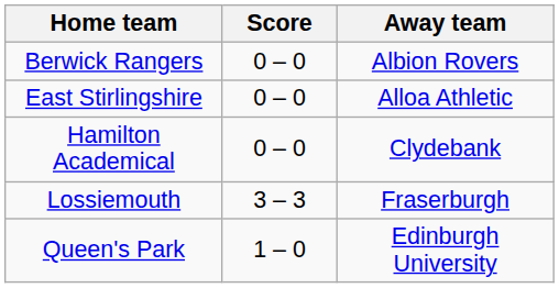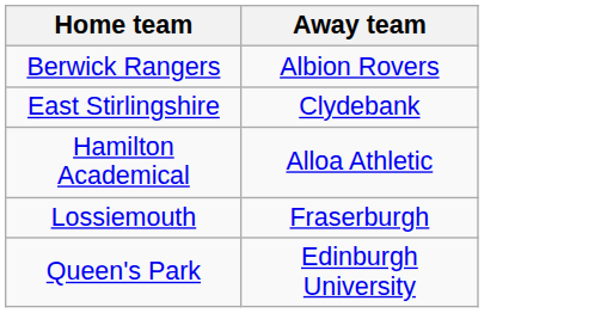- column: Score | 0 – 0 | 0 – 0 | 0 – 0 | 3 – 3 | 1 – 0
East Stirlingshire | Away team: Alloa Athletic -> Clydebank
Hamilton Academical | Away team: Clydebank -> Alloa Athletic
